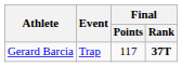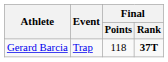Gerard Barcia | Final / Points: 117 -> 118
